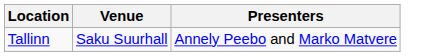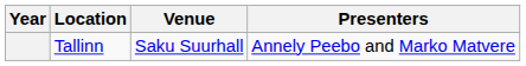+ column: Year
